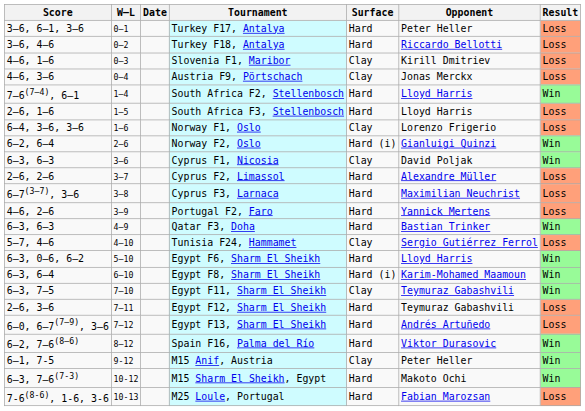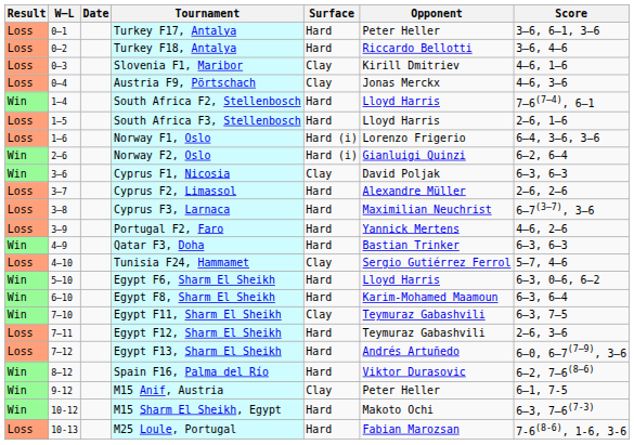columns swapped: Result <-> Score
Norway F1, Oslo | Surface: Clay -> Hard (i)
Egypt F8, Sharm El Sheikh | Surface: Hard (i) -> Hard
